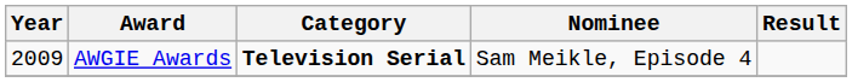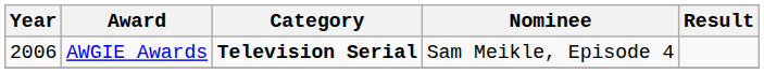AWGIE Awards | Year: 2009 -> 2006
